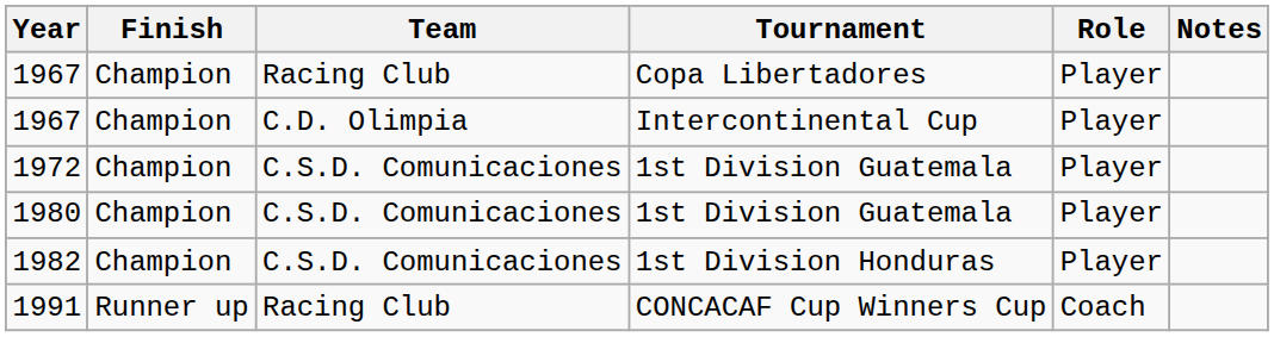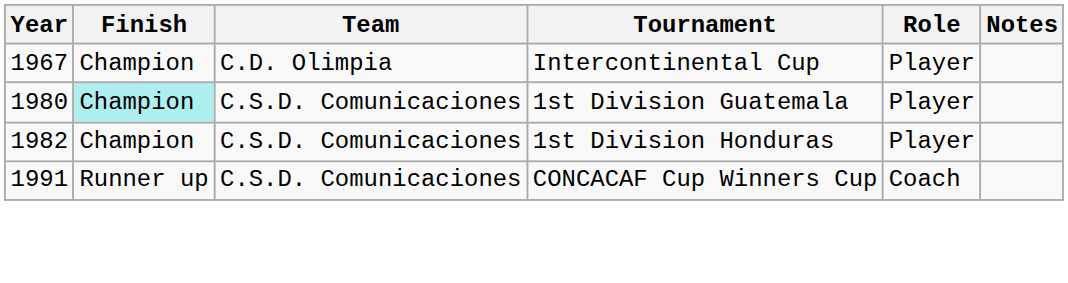- row: 1967 | Champion | Racing Club | Copa Libertadores | Player
- row: 1972 | Champion | C.S.D. Comunicaciones | 1st Division Guatemala | Player
1980 | Finish: no background -> paleturquoise background
1991 | Team: Racing Club -> C.S.D. Comunicaciones
